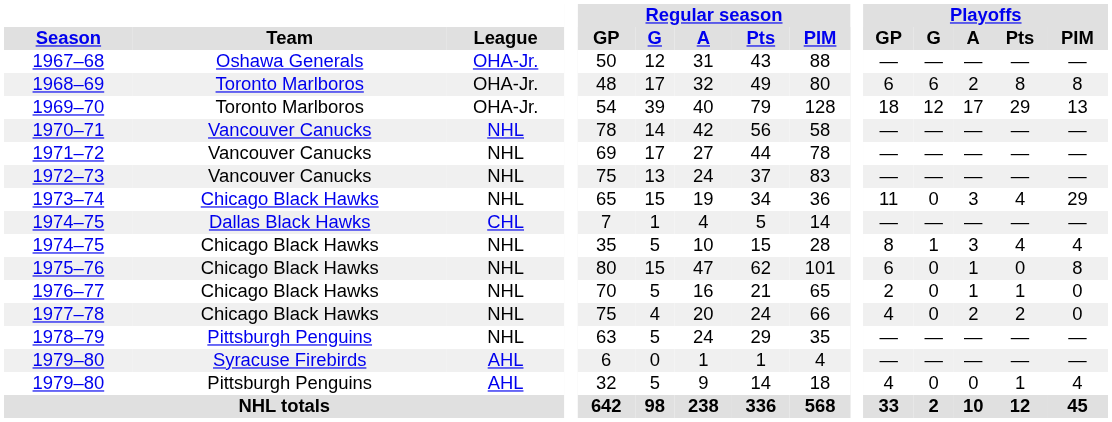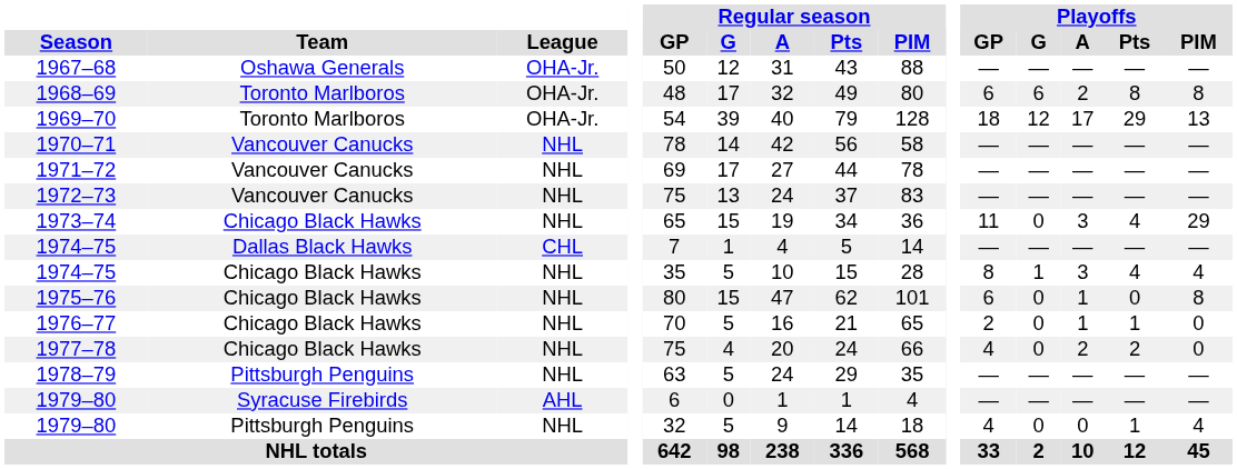1979–80 / Pittsburgh Penguins | League: AHL -> NHL
